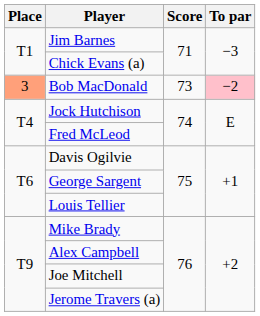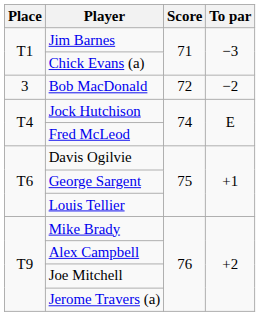Bob MacDonald | Place: lightsalmon background -> no background
Bob MacDonald | Score: 73 -> 72
Bob MacDonald | To par: pink background -> no background
